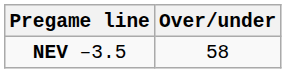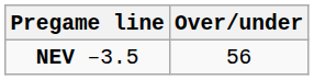NEV –3.5 | Over/under: 58 -> 56
